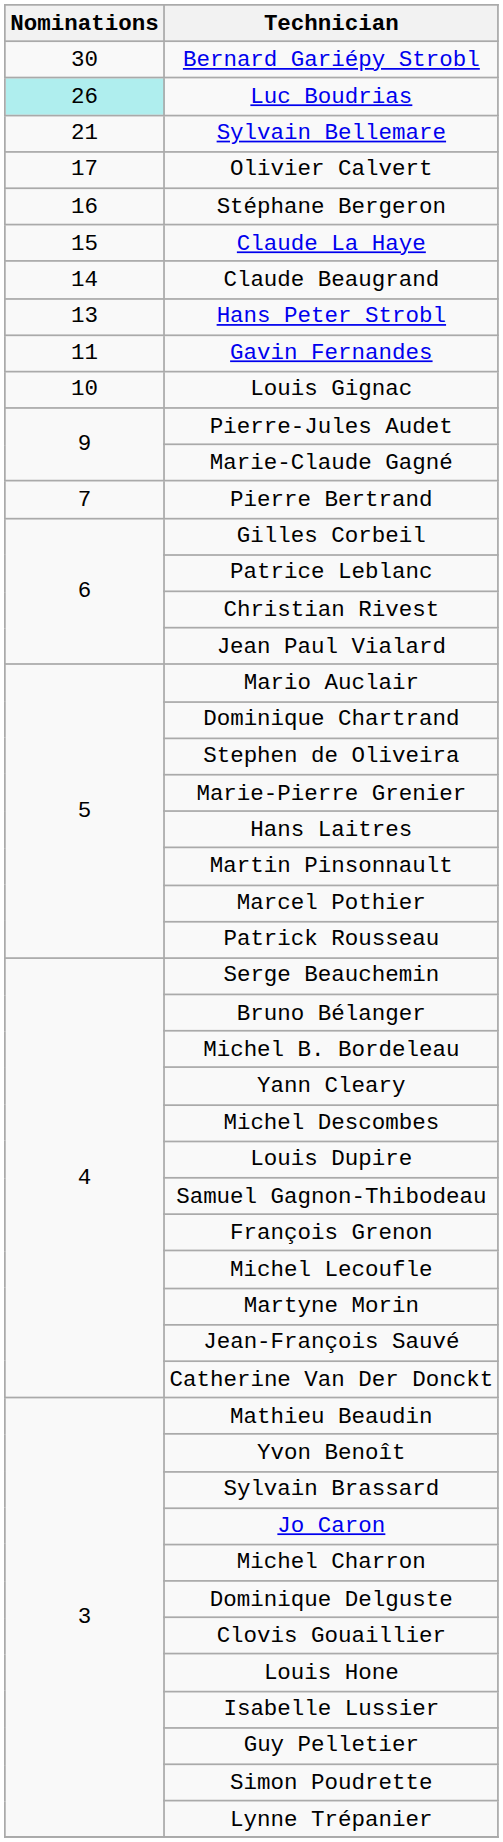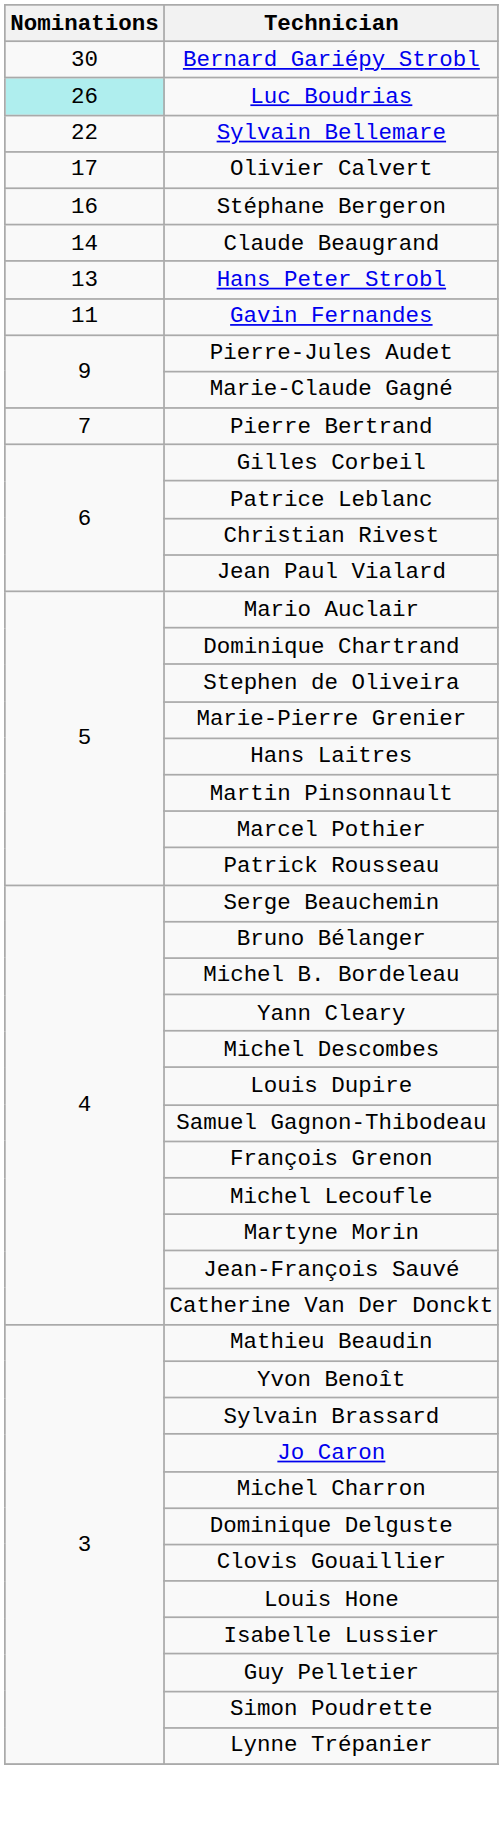Sylvain Bellemare | Nominations: 21 -> 22
- row: 15 | Claude La Haye
- row: 10 | Louis Gignac
